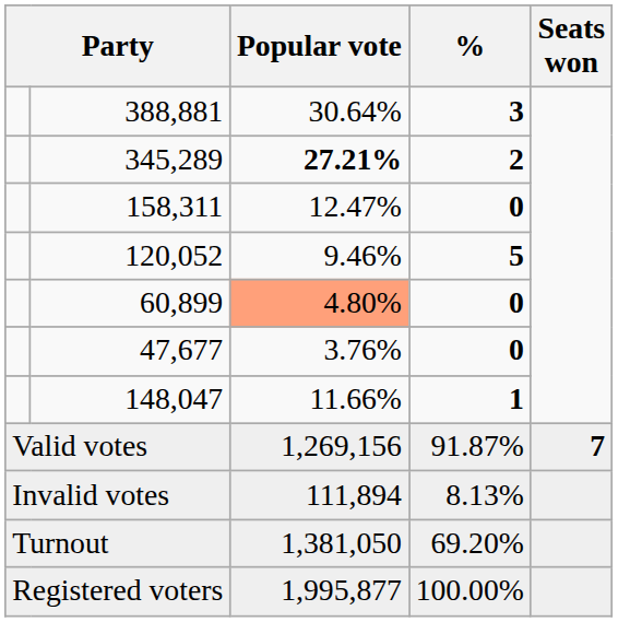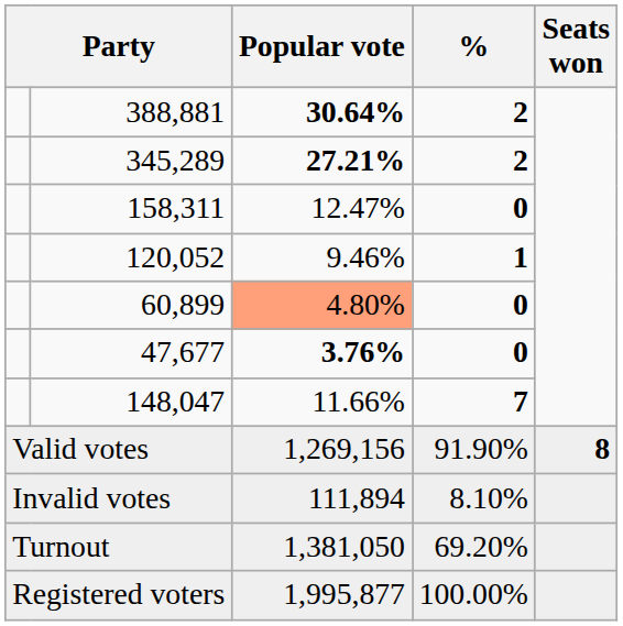388,881 | Popular vote: normal -> bold
388,881 | %: 3 -> 2
120,052 | %: 5 -> 1
47,677 | Popular vote: normal -> bold
148,047 | %: 1 -> 7
Valid votes | %: 91.87% -> 91.90%
Valid votes | Seats won: 7 -> 8
Invalid votes | %: 8.13% -> 8.10%
